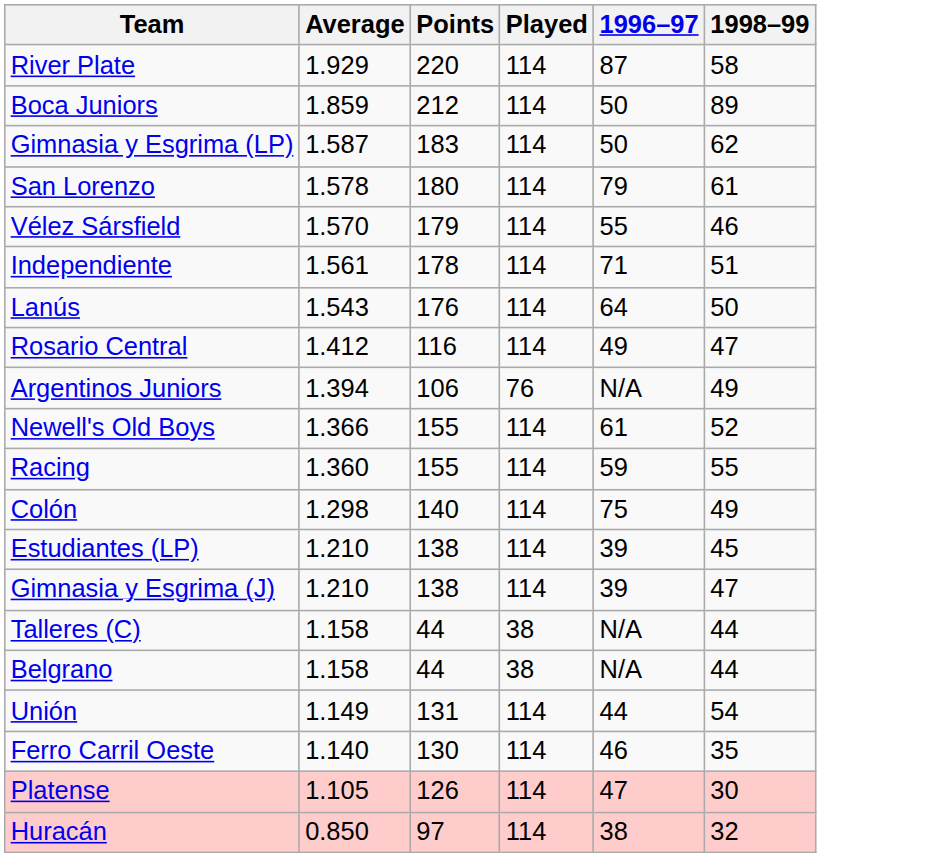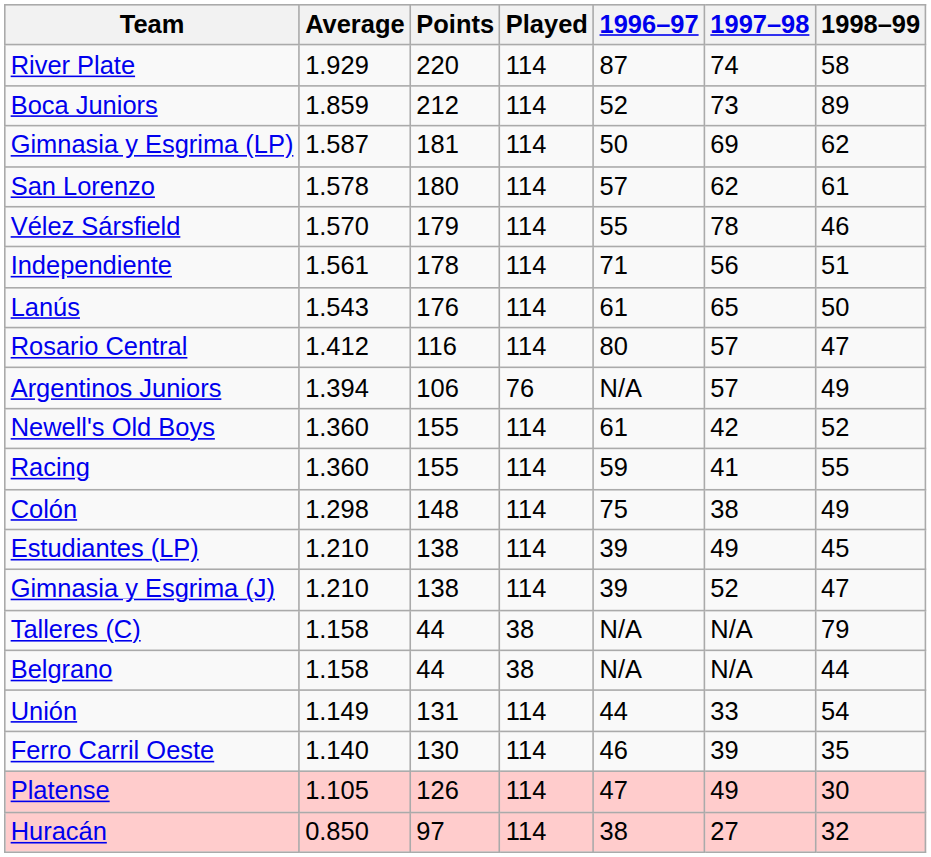+ column: 1997–98 | 74 | 73 | 69 | 62 | 78 | 56 | 65 | 57 | 57 | 42 | 41 | 38 | 49 | 52 | N/A | N/A | 33 | 39 | 49 | 27
Boca Juniors | 1996–97: 50 -> 52
Gimnasia y Esgrima (LP) | Points: 183 -> 181
San Lorenzo | 1996–97: 79 -> 57
Lanús | 1996–97: 64 -> 61
Rosario Central | 1996–97: 49 -> 80
Newell's Old Boys | Average: 1.366 -> 1.360
Colón | Points: 140 -> 148
Talleres (C) | 1998–99: 44 -> 79
